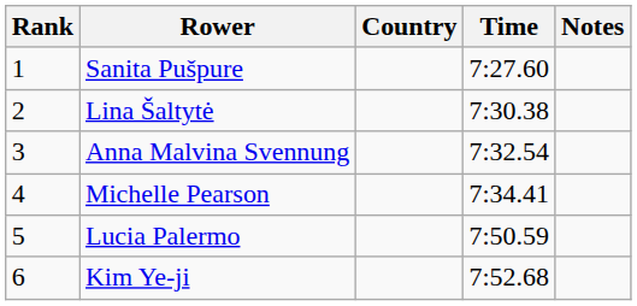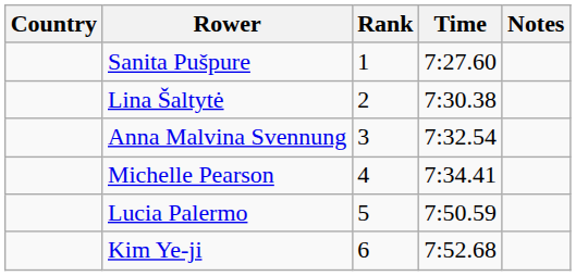columns swapped: Rank <-> Country
